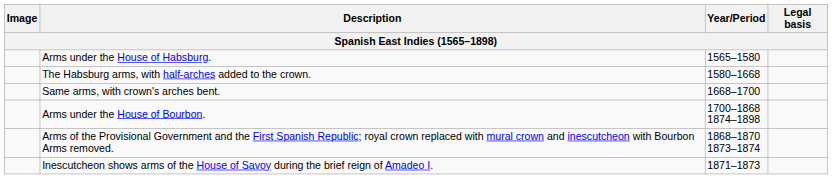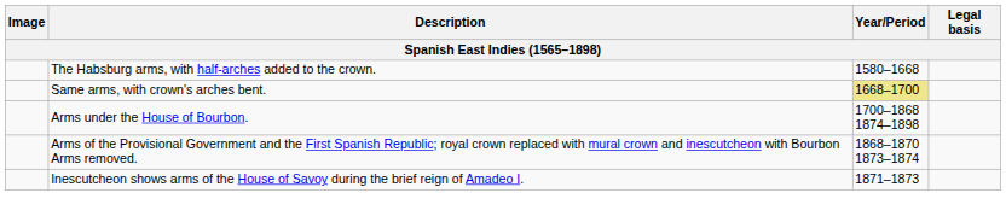- row: Arms under the House of Habsburg. | 1565–1580
Same arms, with crown's arches bent. | Year/Period: no background -> khaki background
